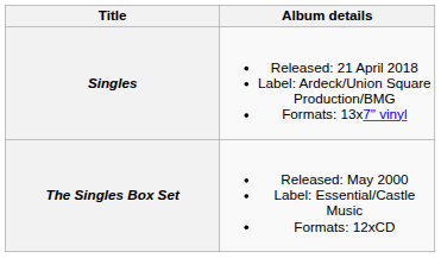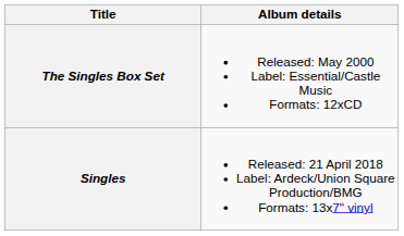rows swapped: The Singles Box Set <-> Singles
